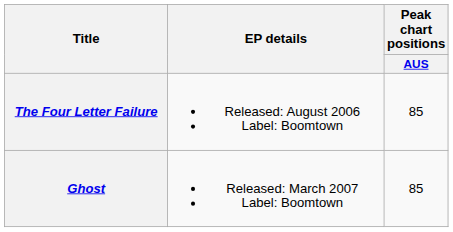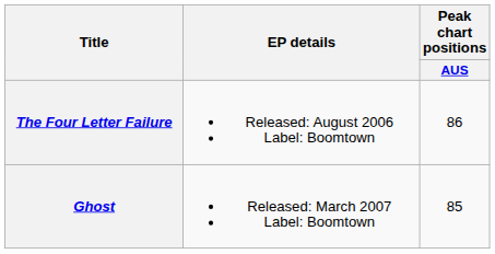The Four Letter Failure | Peak chart positions / AUS: 85 -> 86
